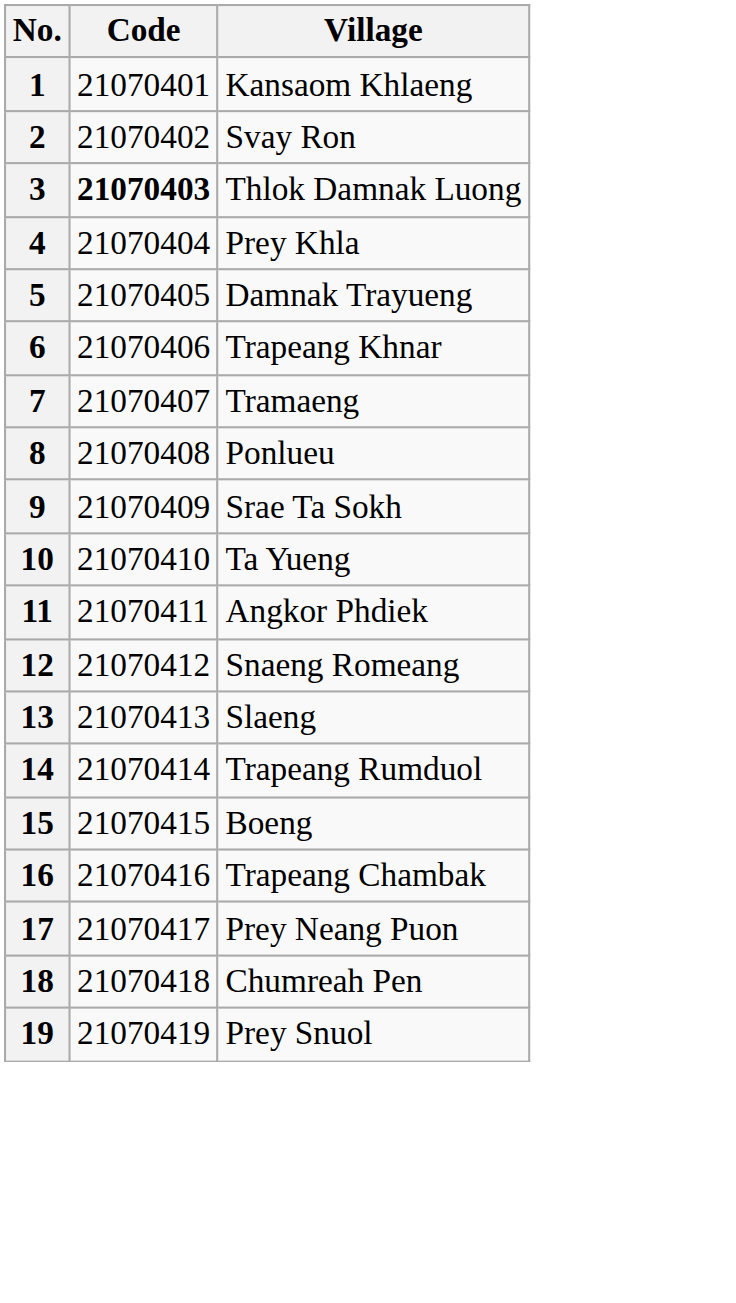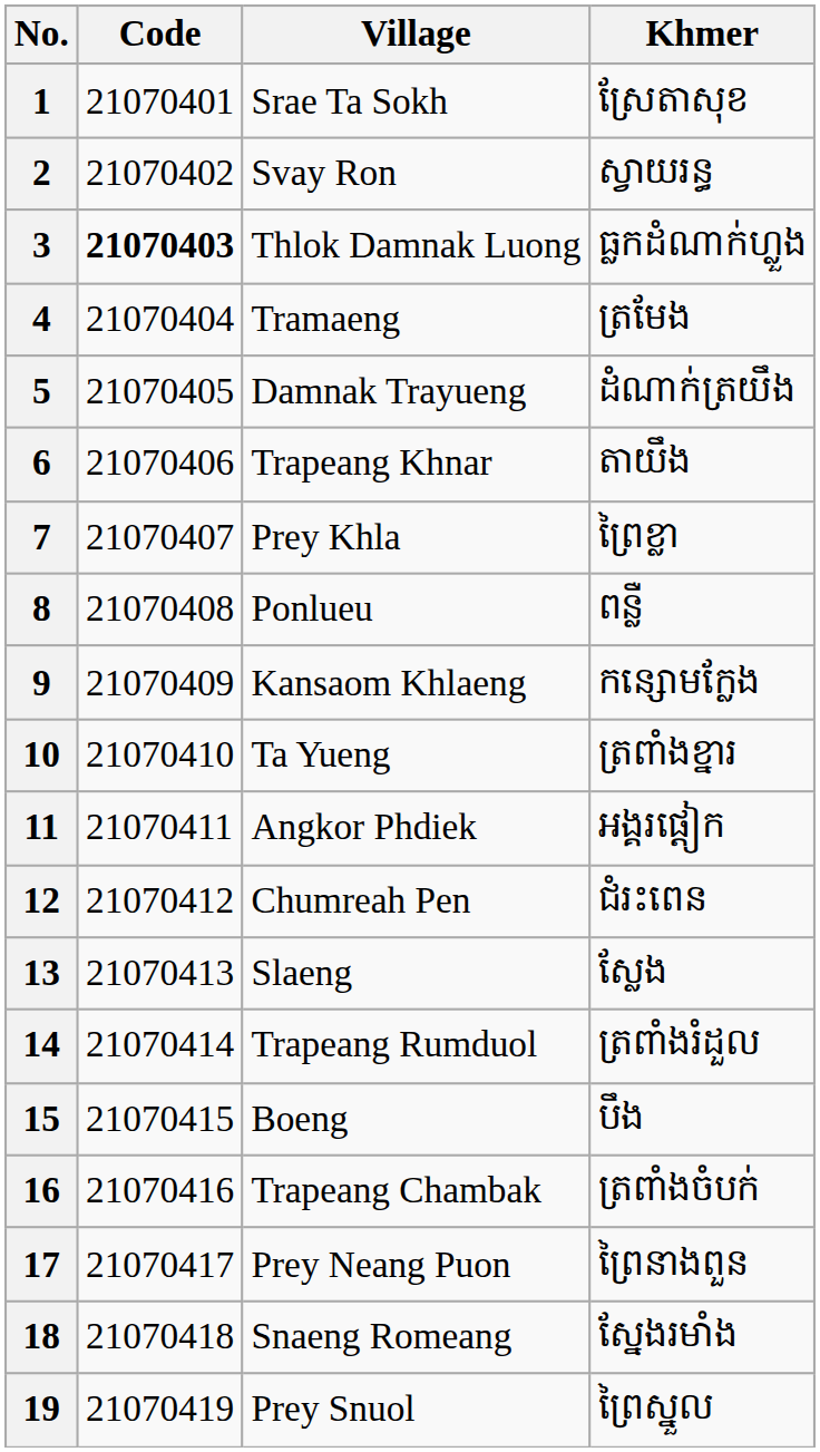+ column: Khmer | ស្រែតាសុខ | ស្វាយរន្ធ | ធ្លកដំណាក់ហ្លួង | ត្រមែង | ដំណាក់ត្រយឹង | តាយឹង | ព្រៃខ្លា | ពន្លឺ | កន្សោមក្លែង | ត្រពាំងខ្នារ | អង្គរផ្ដៀក | ជំរះពេន | ស្លែង | ត្រពាំងរំដួល | បឹង | ត្រពាំងចំបក់ | ព្រៃនាងពួន | ស្នែងរមាំង | ព្រៃស្នួល
1 | Village: Kansaom Khlaeng -> Srae Ta Sokh
4 | Village: Prey Khla -> Tramaeng
7 | Village: Tramaeng -> Prey Khla
9 | Village: Srae Ta Sokh -> Kansaom Khlaeng
12 | Village: Snaeng Romeang -> Chumreah Pen
18 | Village: Chumreah Pen -> Snaeng Romeang
